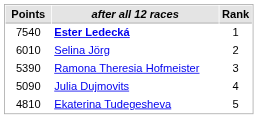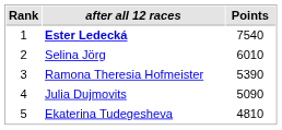columns swapped: Rank <-> Points
